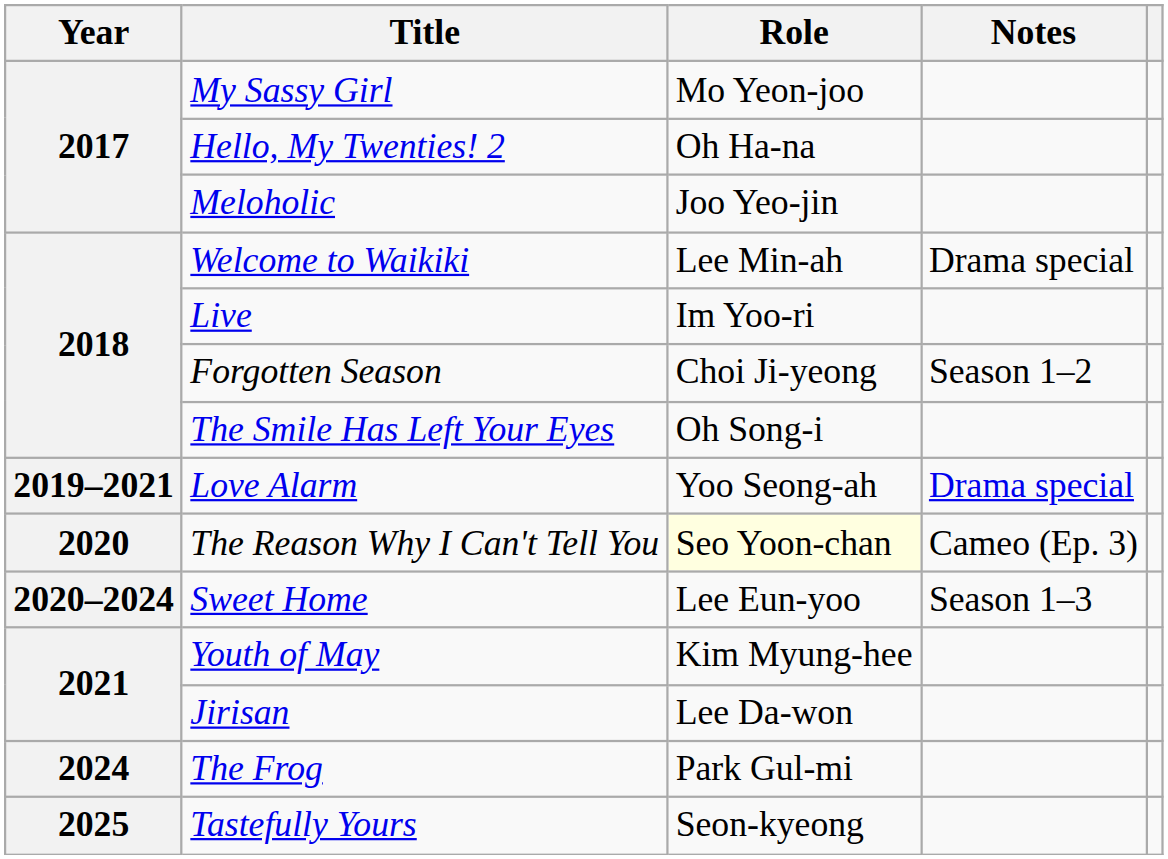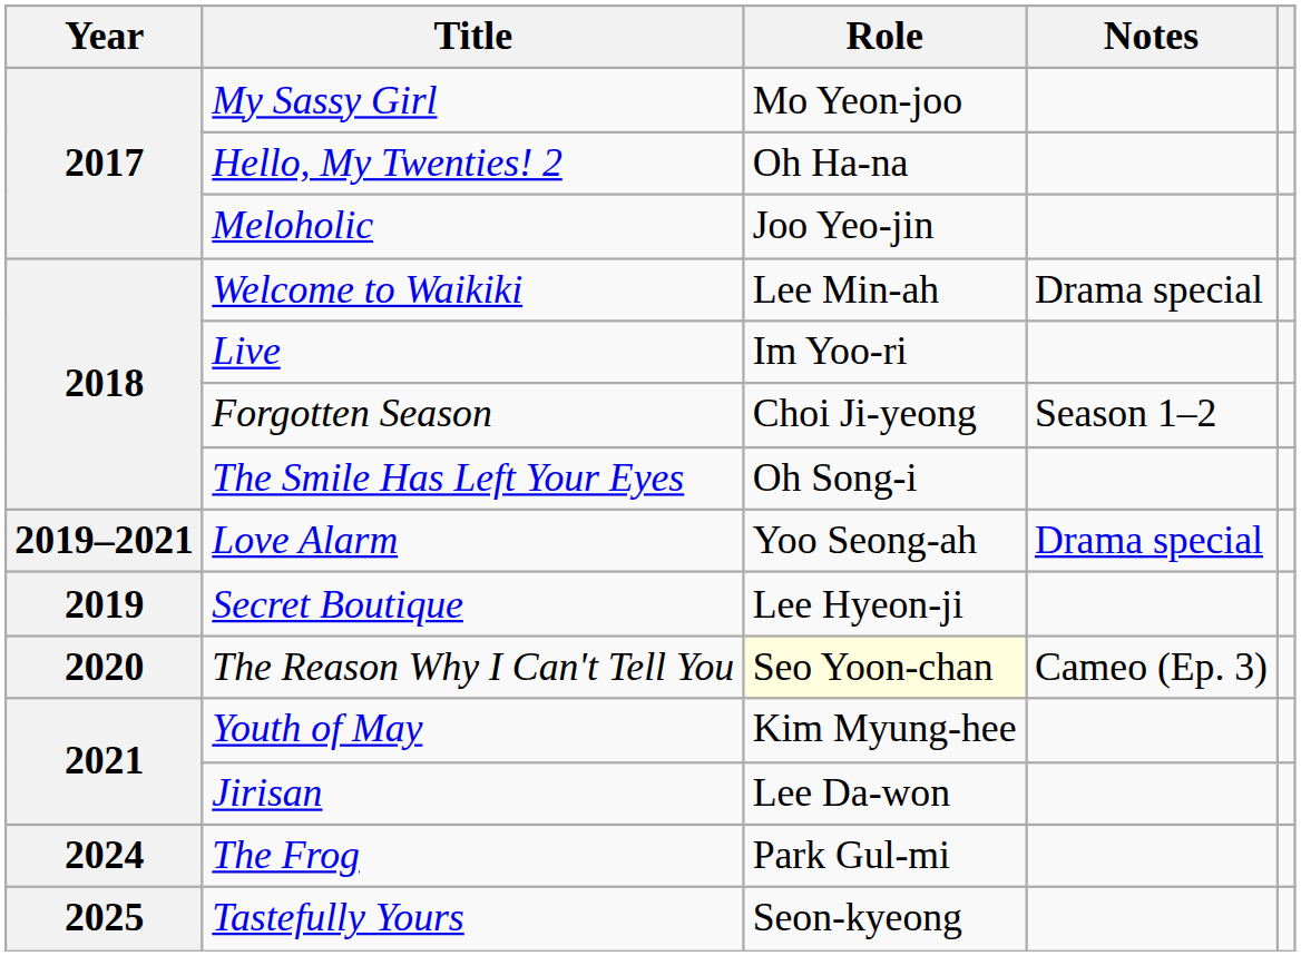+ row: 2019 | Secret Boutique | Lee Hyeon-ji
- row: 2020–2024 | Sweet Home | Lee Eun-yoo | Season 1–3
